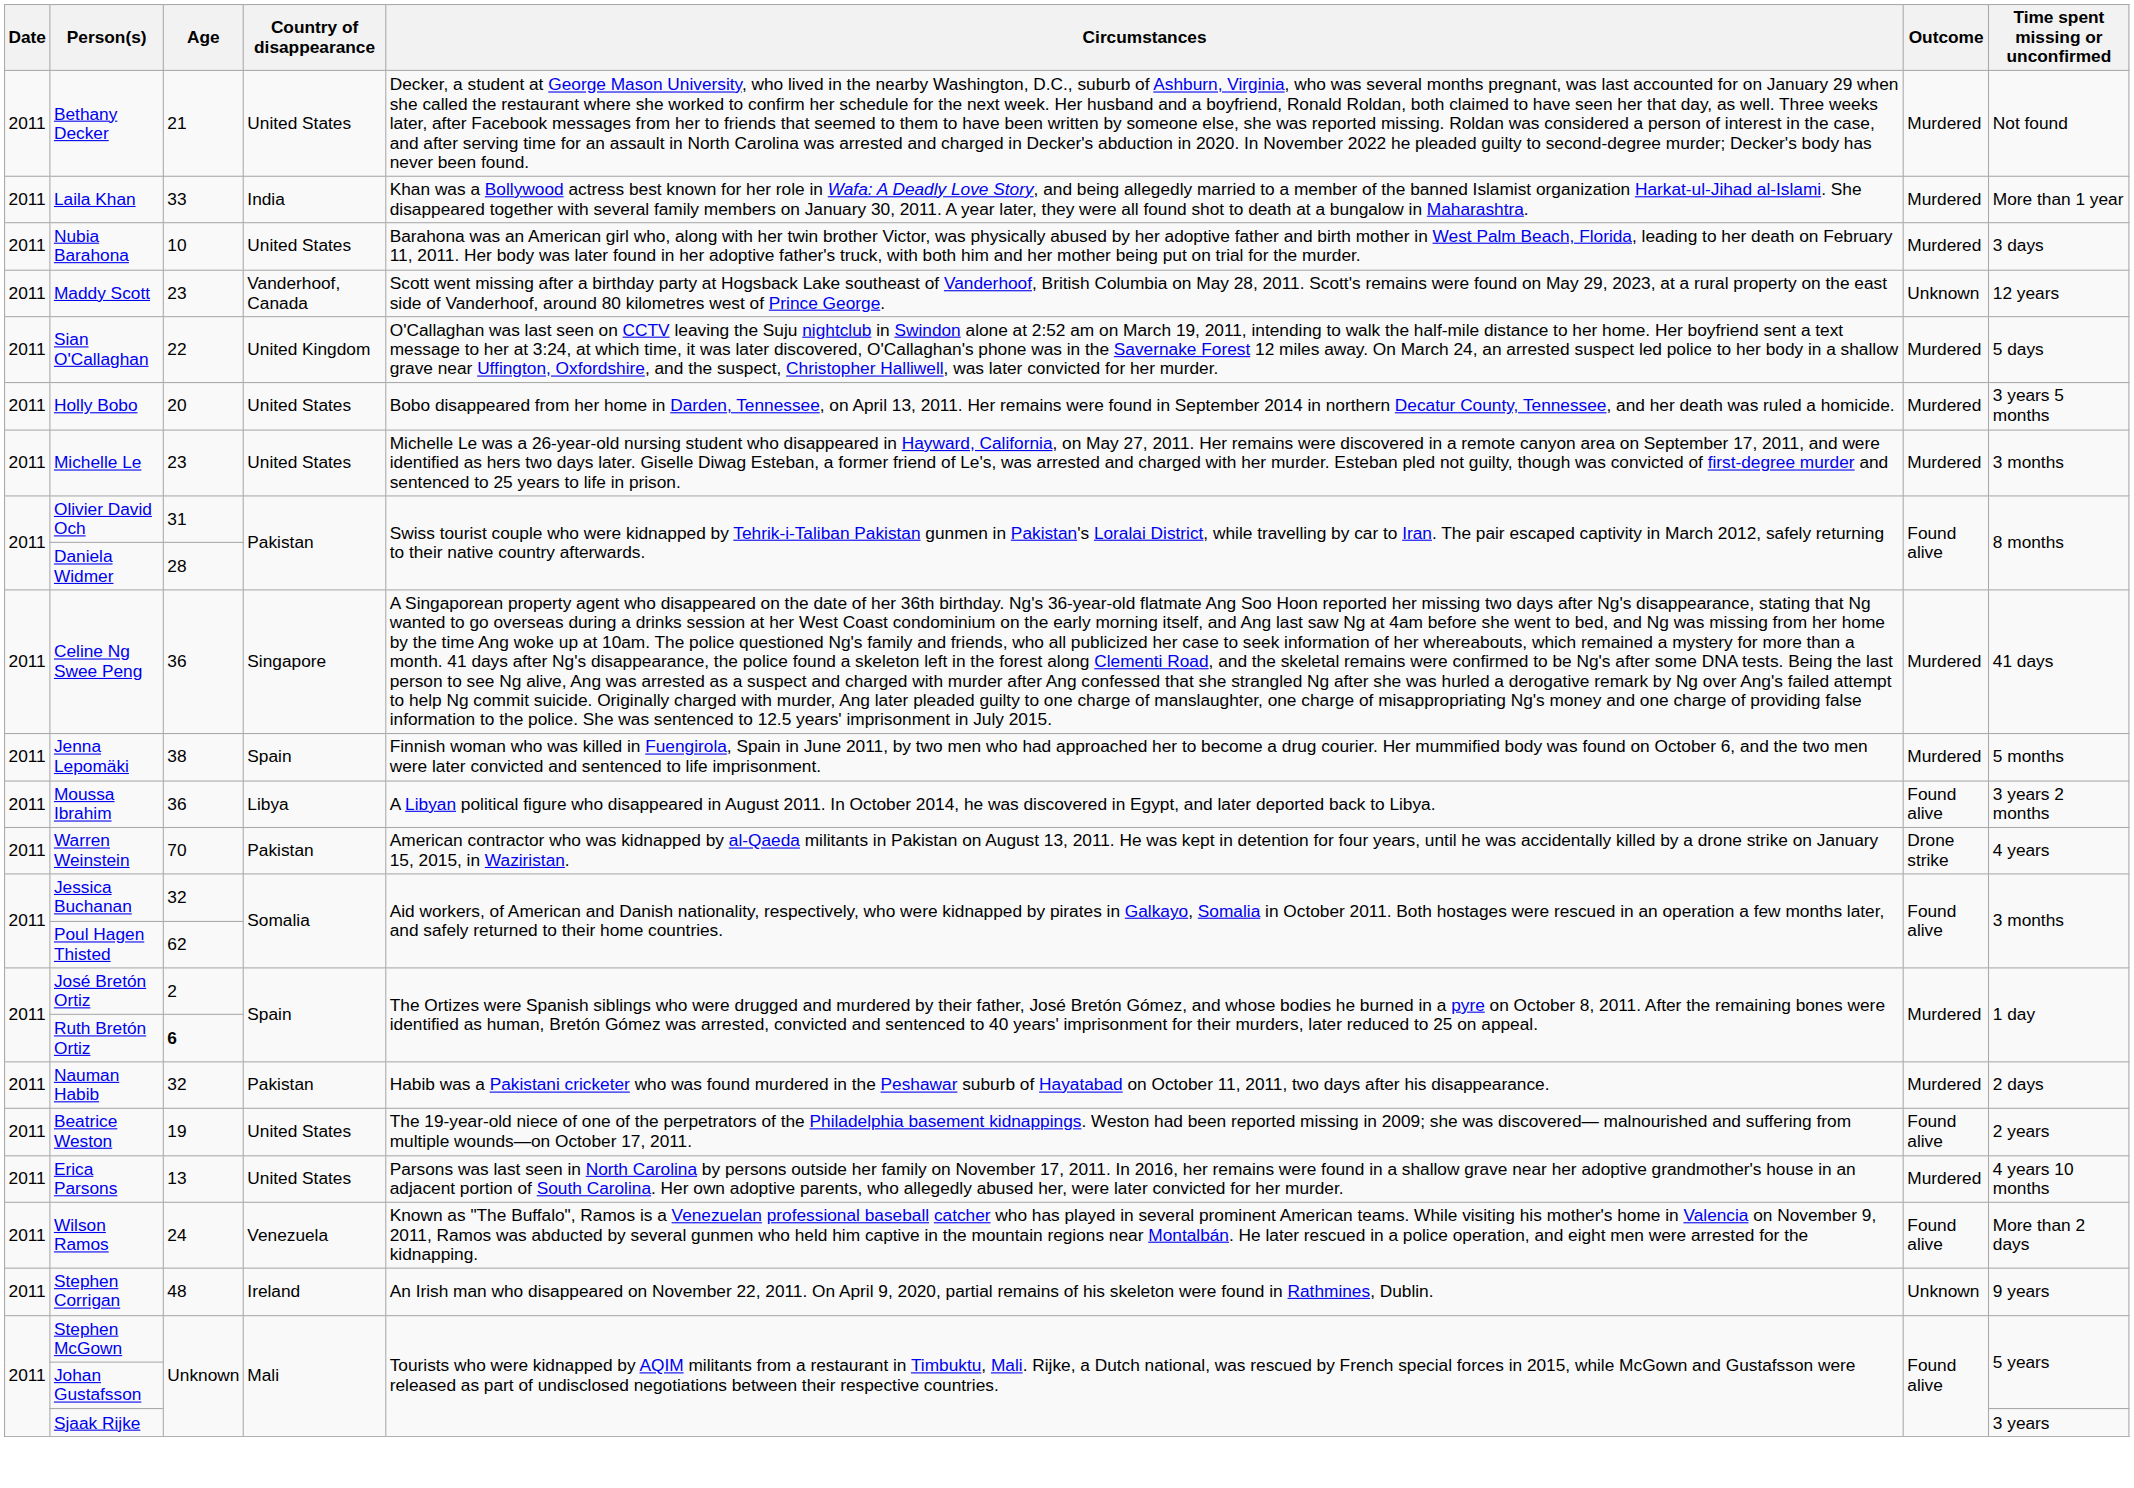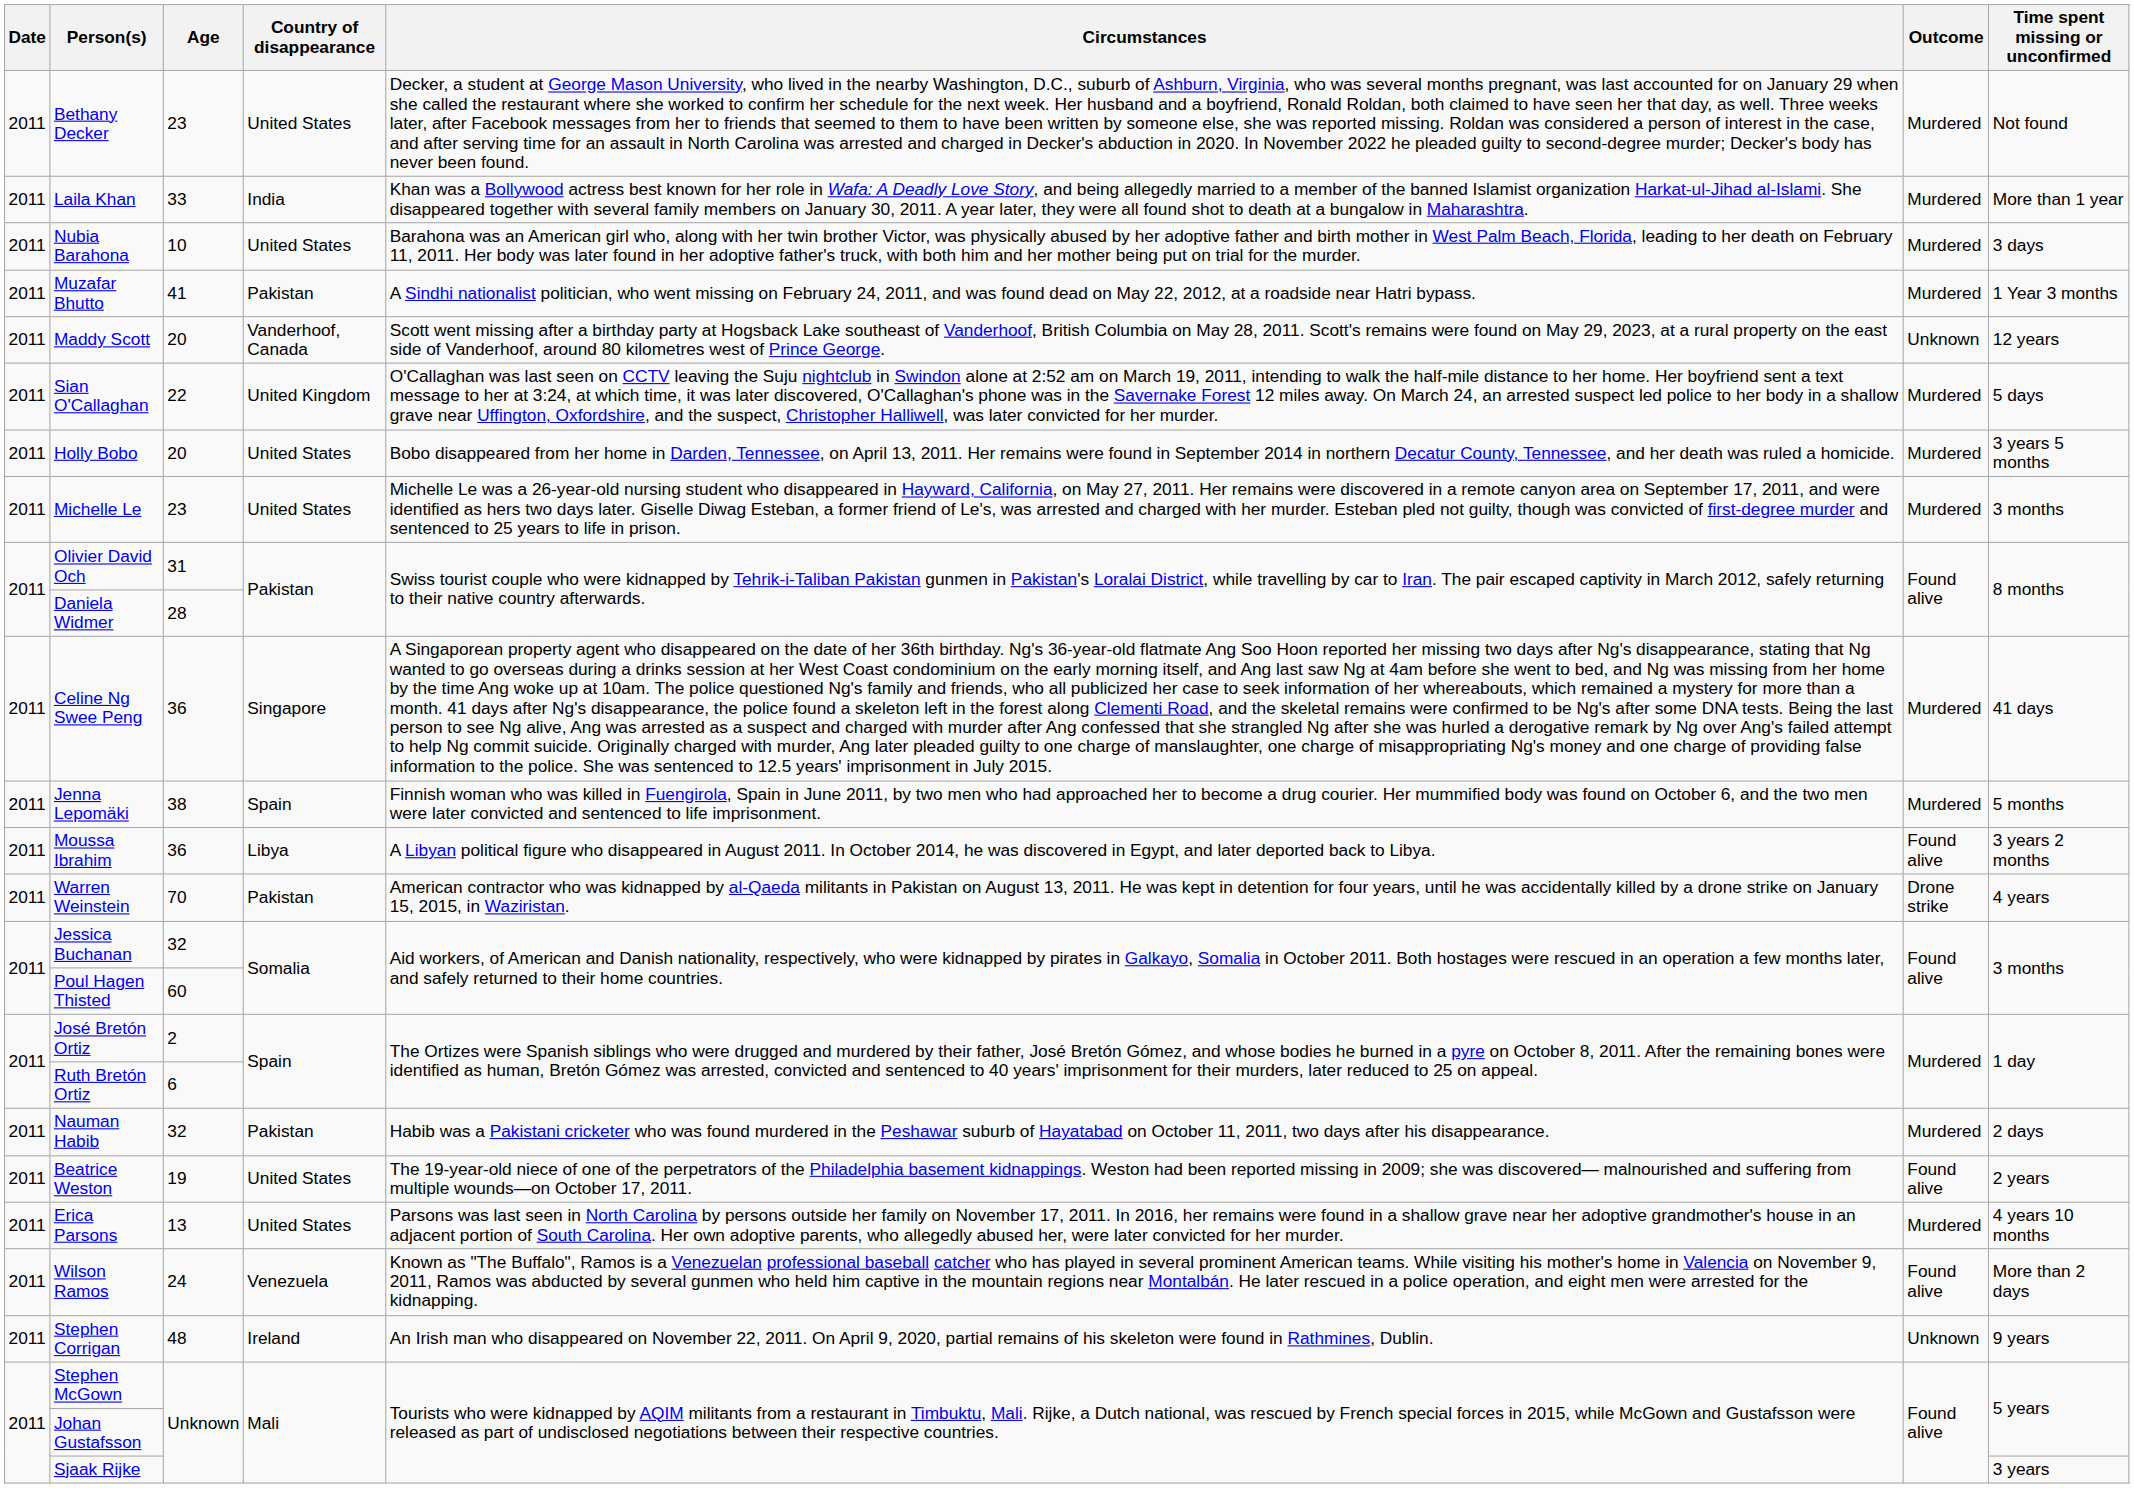Bethany Decker | Age: 21 -> 23
+ row: 2011 | Muzafar Bhutto | 41 | Pakistan | A Sindhi nationalist politician, who went missing on February 24, 2011, and was found dead on May 22, 2012, at a roadside near Hatri bypass. | Murdered | 1 Year 3 months
Maddy Scott | Age: 23 -> 20
Poul Hagen Thisted | Age: 62 -> 60
Ruth Bretón Ortiz | Age: bold -> normal
